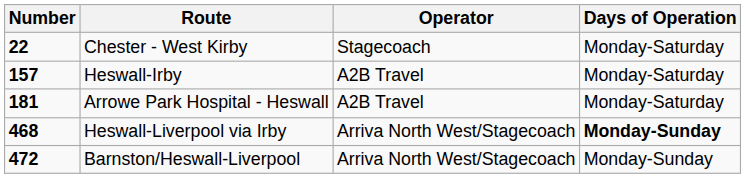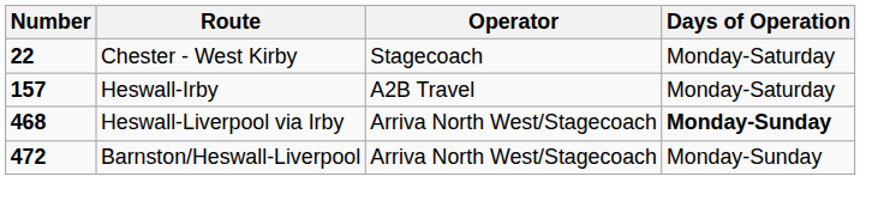- row: 181 | Arrowe Park Hospital - Heswall | A2B Travel | Monday-Saturday
